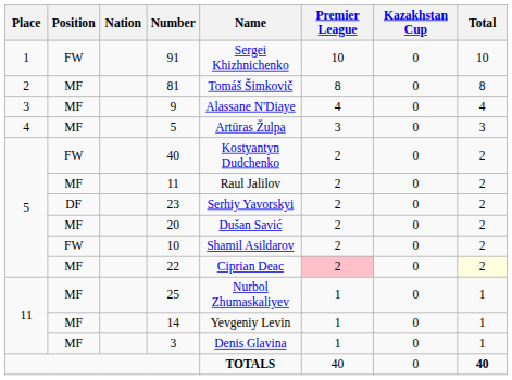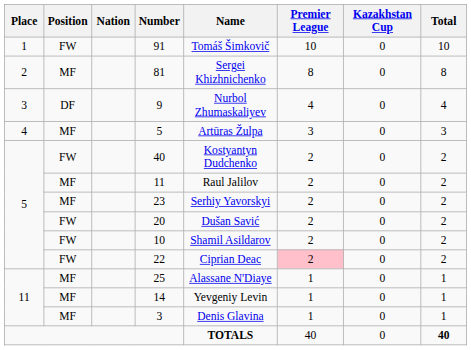91 | Name: Sergei Khizhnichenko -> Tomáš Šimkovič
81 | Name: Tomáš Šimkovič -> Sergei Khizhnichenko
9 | Position: MF -> DF
9 | Name: Alassane N'Diaye -> Nurbol Zhumaskaliyev
23 | Position: DF -> MF
20 | Position: MF -> FW
22 | Position: MF -> FW
22 | Total: lightyellow background -> no background
25 | Name: Nurbol Zhumaskaliyev -> Alassane N'Diaye
